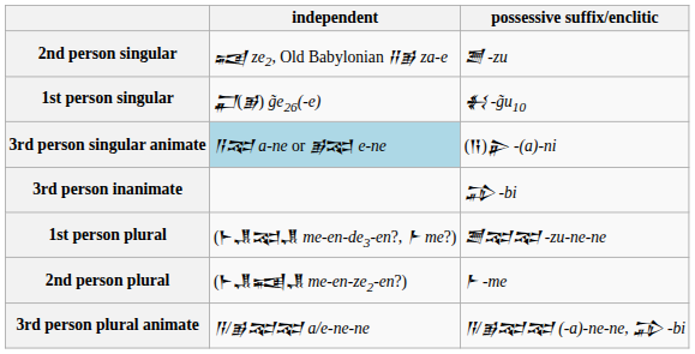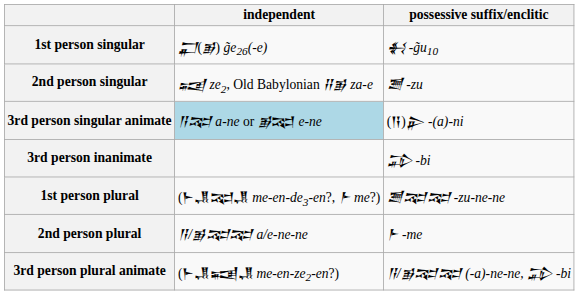rows swapped: 1st person singular <-> 2nd person singular
2nd person plural | independent: (𒈨𒂗𒍢𒂗 me-en-ze2-en?) -> 𒀀/𒂊𒉈𒉈 a/e-ne-ne
3rd person plural animate | independent: 𒀀/𒂊𒉈𒉈 a/e-ne-ne -> (𒈨𒂗𒍢𒂗 me-en-ze2-en?)
